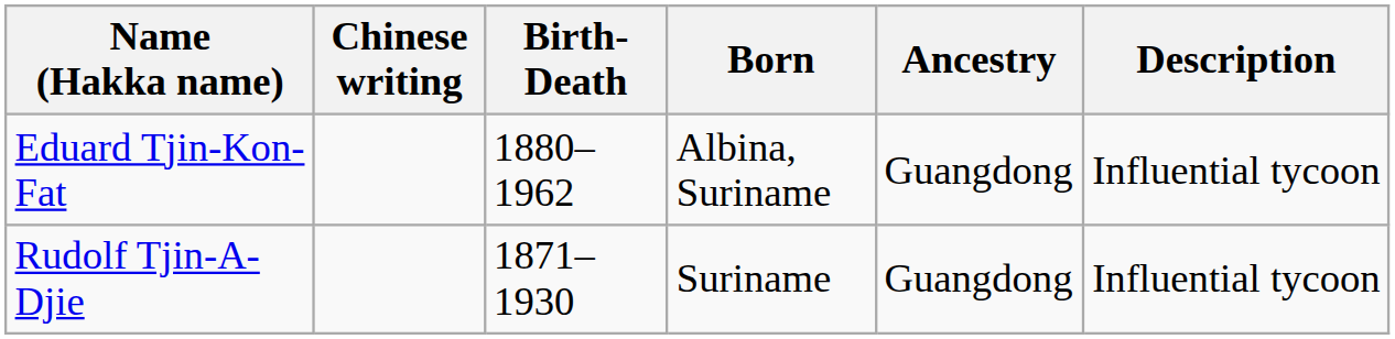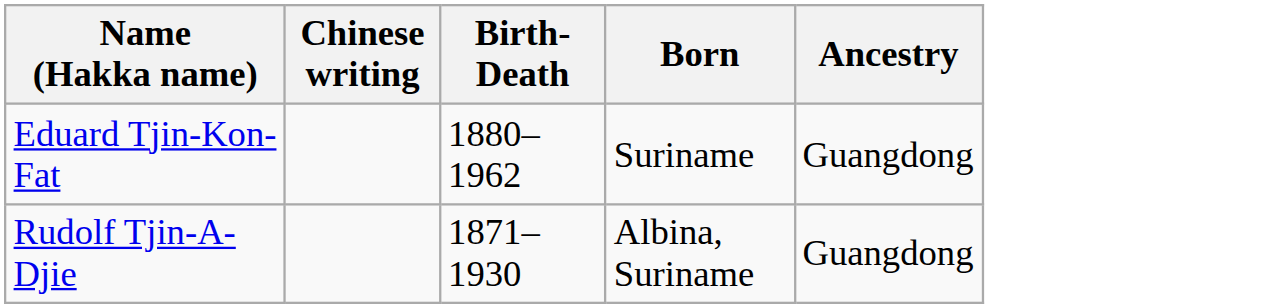- column: Description | Influential tycoon | Influential tycoon
Eduard Tjin-Kon-Fat | Born: Albina, Suriname -> Suriname
Rudolf Tjin-A-Djie | Born: Suriname -> Albina, Suriname
